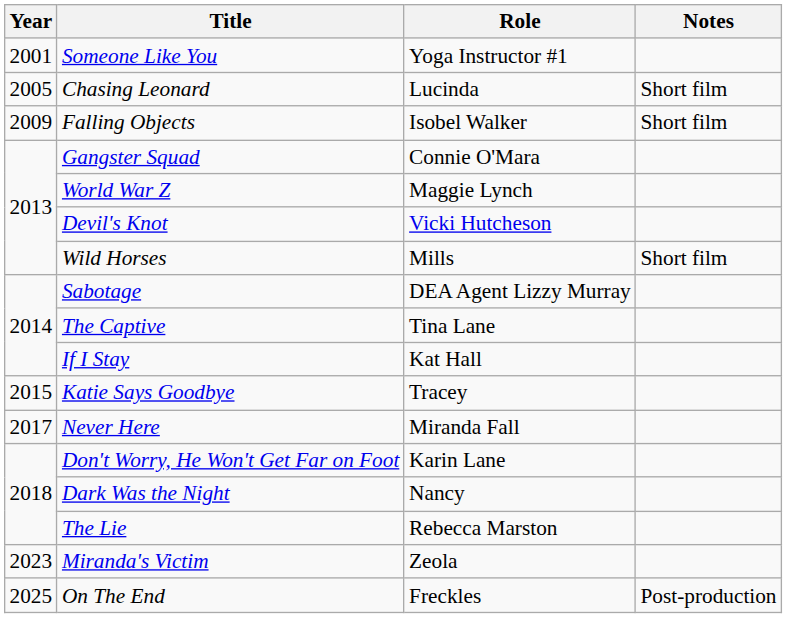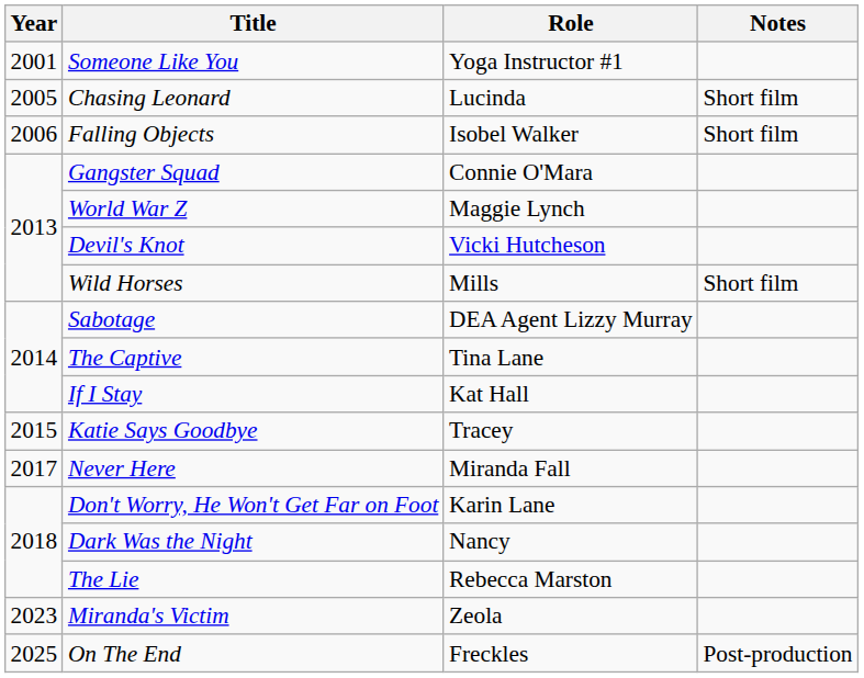Falling Objects | Year: 2009 -> 2006
